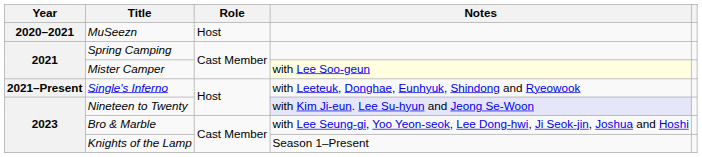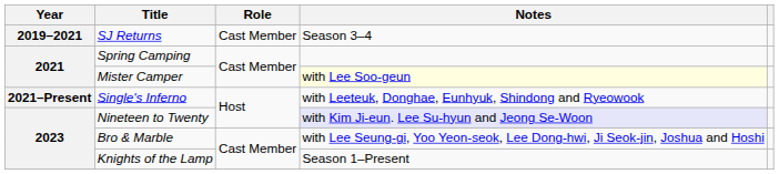+ row: 2019–2021 | SJ Returns | Cast Member | Season 3–4
- row: 2020–2021 | MuSeezn | Host
